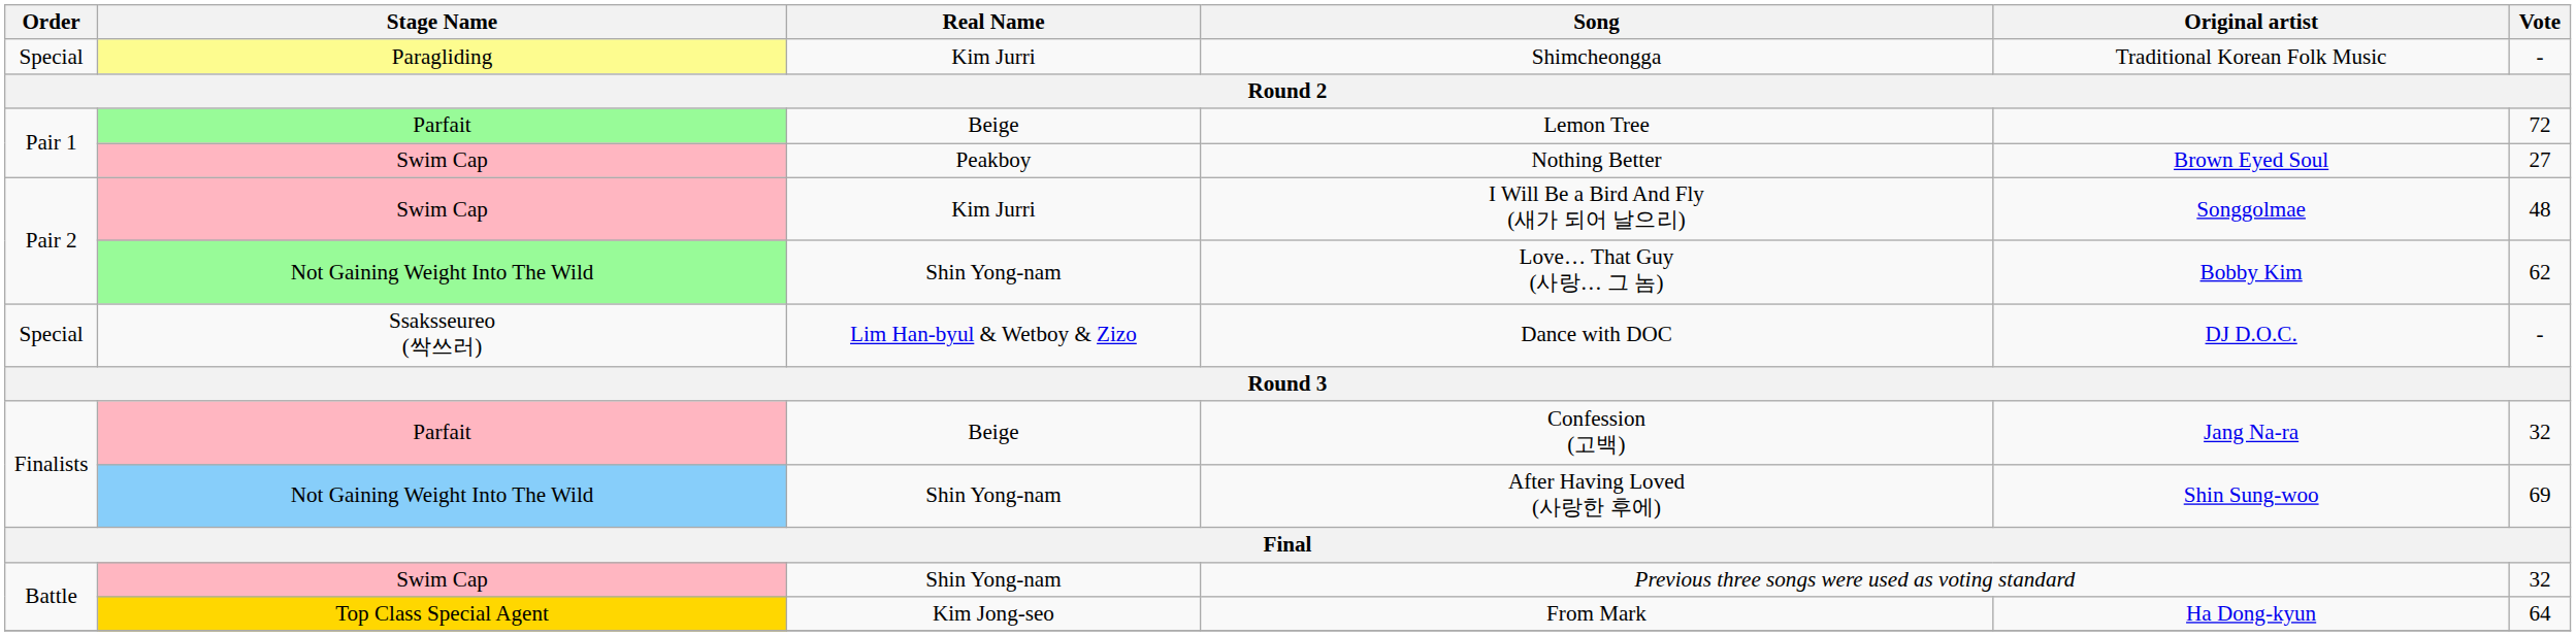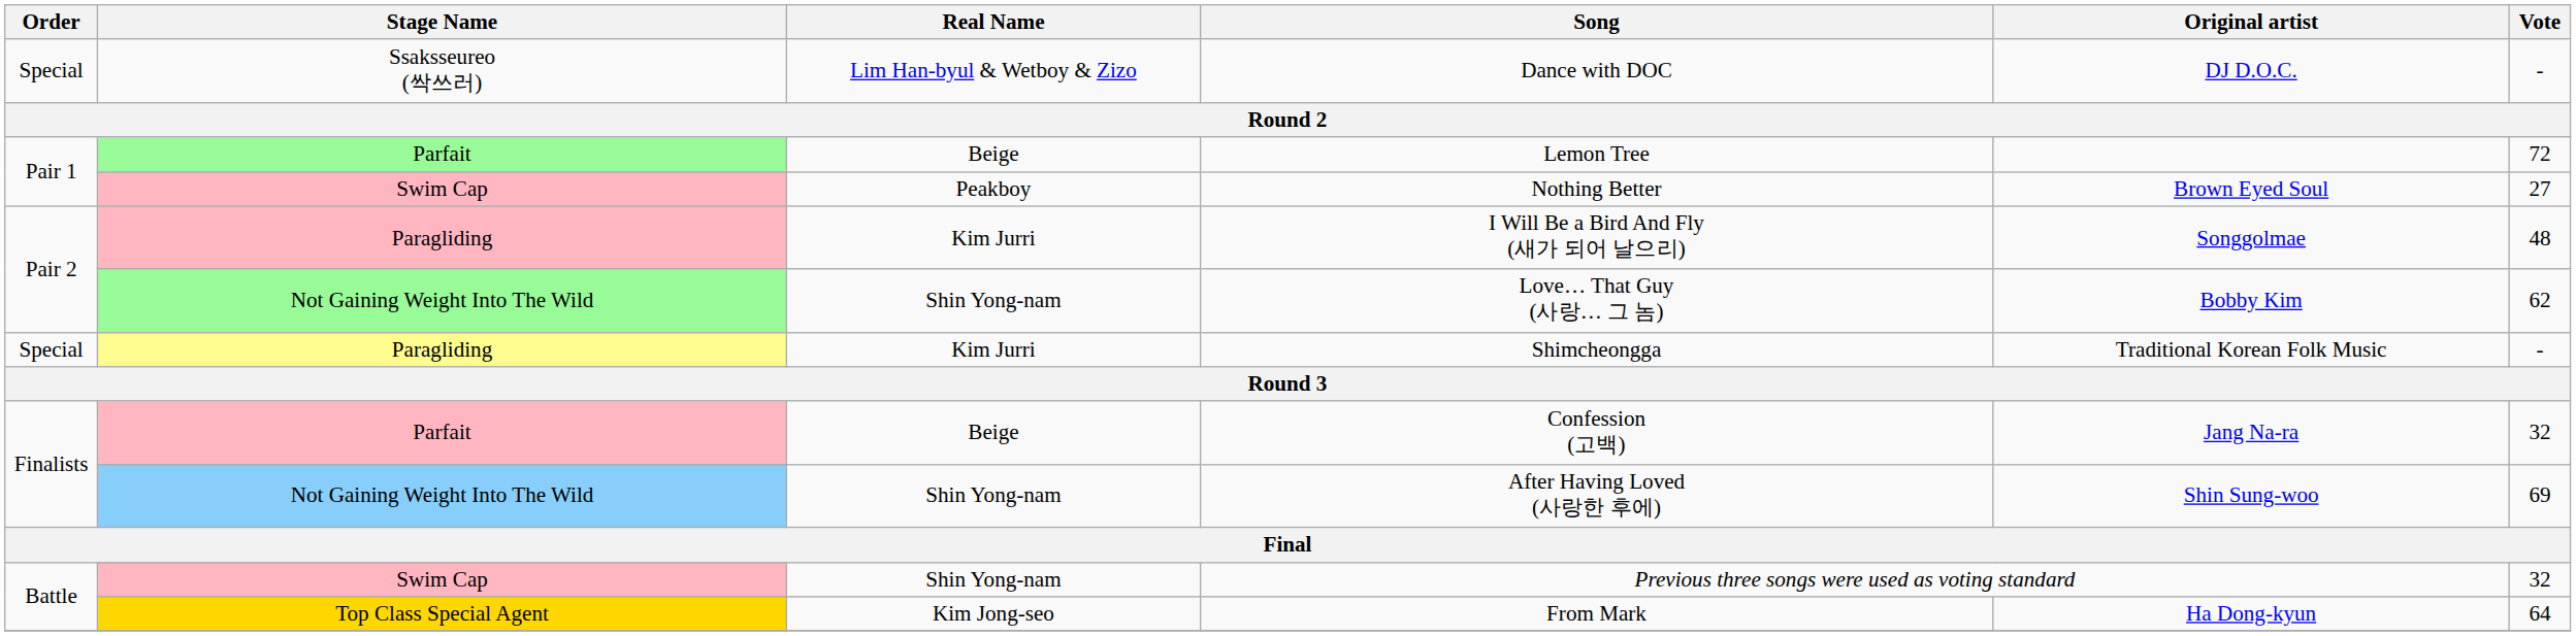rows swapped: Dance with DOC <-> Shimcheongga
I Will Be a Bird And Fly (새가 되어 날으리) | Stage Name: Swim Cap -> Paragliding
